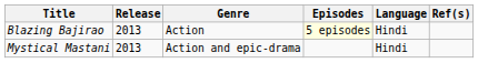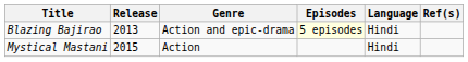Blazing Bajirao | Genre: Action -> Action and epic-drama
Mystical Mastani | Release: 2013 -> 2015
Mystical Mastani | Genre: Action and epic-drama -> Action
